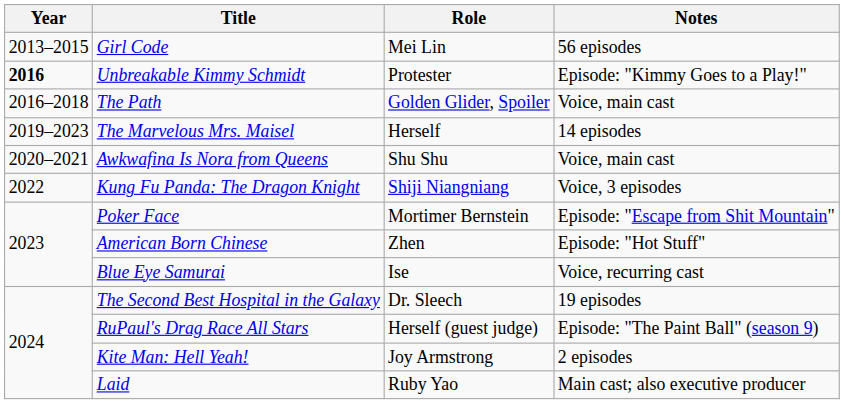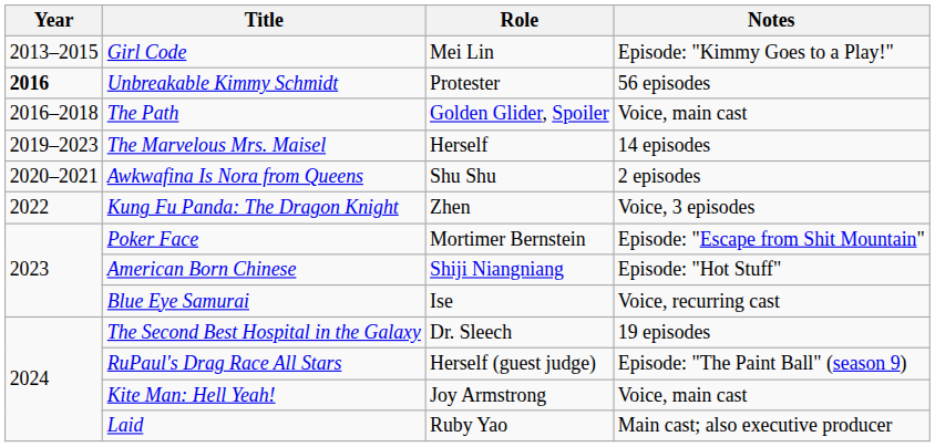Girl Code | Notes: 56 episodes -> Episode: "Kimmy Goes to a Play!"
Unbreakable Kimmy Schmidt | Notes: Episode: "Kimmy Goes to a Play!" -> 56 episodes
Awkwafina Is Nora from Queens | Notes: Voice, main cast -> 2 episodes
Kung Fu Panda: The Dragon Knight | Role: Shiji Niangniang -> Zhen
American Born Chinese | Role: Zhen -> Shiji Niangniang
Kite Man: Hell Yeah! | Notes: 2 episodes -> Voice, main cast
